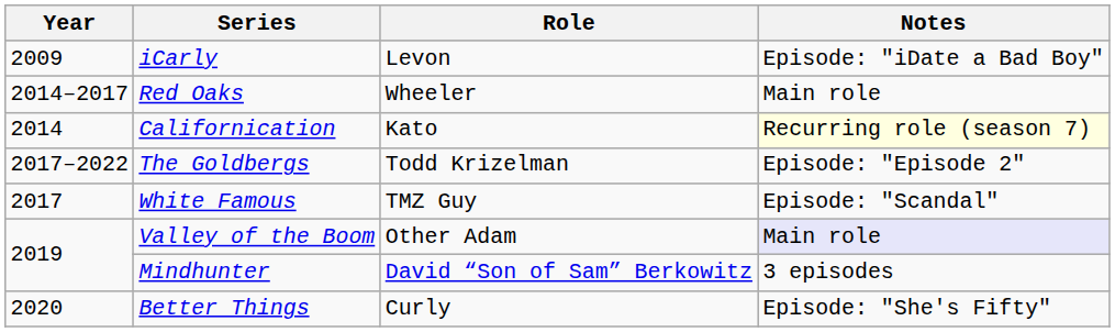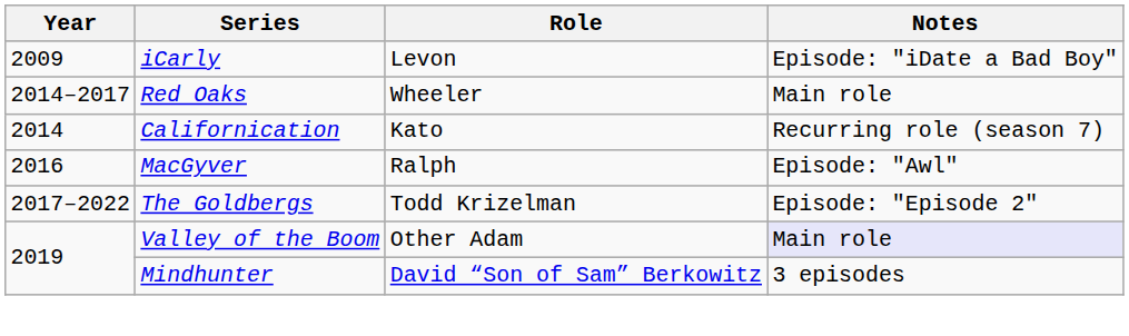Californication | Notes: lightyellow background -> no background
+ row: 2016 | MacGyver | Ralph | Episode: "Awl"
- row: 2017 | White Famous | TMZ Guy | Episode: "Scandal"
- row: 2020 | Better Things | Curly | Episode: "She's Fifty"
